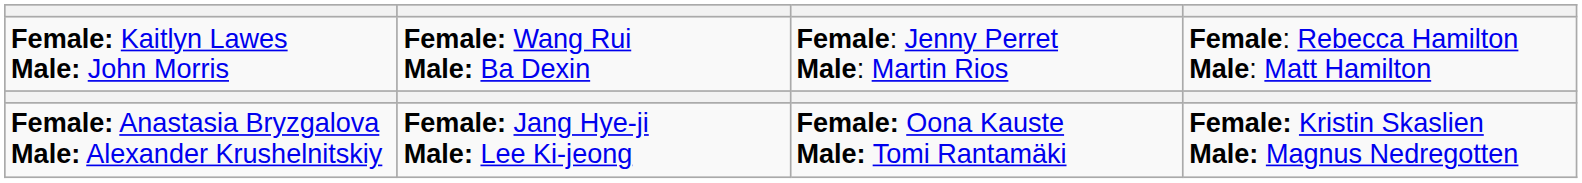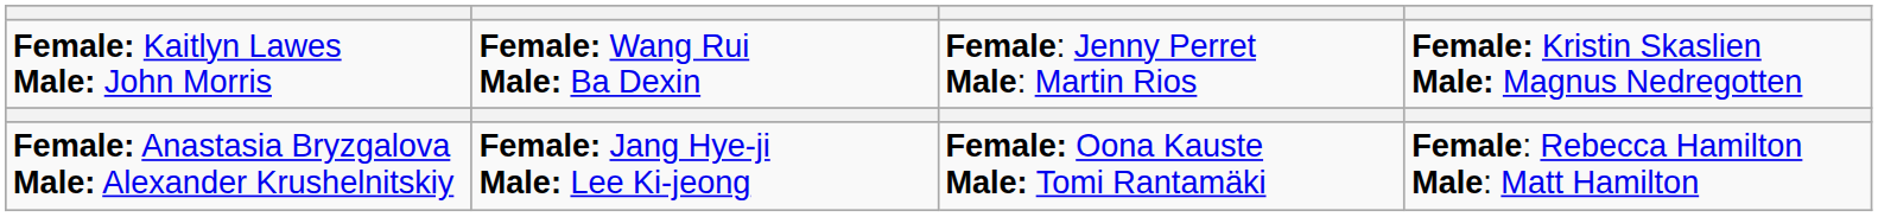Female: Kaitlyn Lawes Male: John Morris | column 4: Female: Rebecca Hamilton Male: Matt Hamilton -> Female: Kristin Skaslien Male: Magnus Nedregotten
Female: Anastasia Bryzgalova Male: Alexander Krushelnitskiy | column 4: Female: Kristin Skaslien Male: Magnus Nedregotten -> Female: Rebecca Hamilton Male: Matt Hamilton
